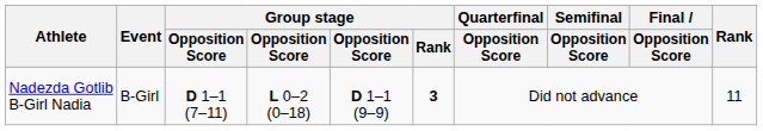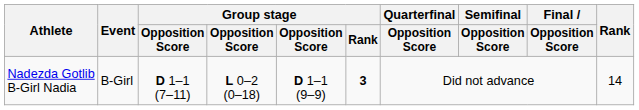Nadezda Gotlib B-Girl Nadia | Rank: 11 -> 14
